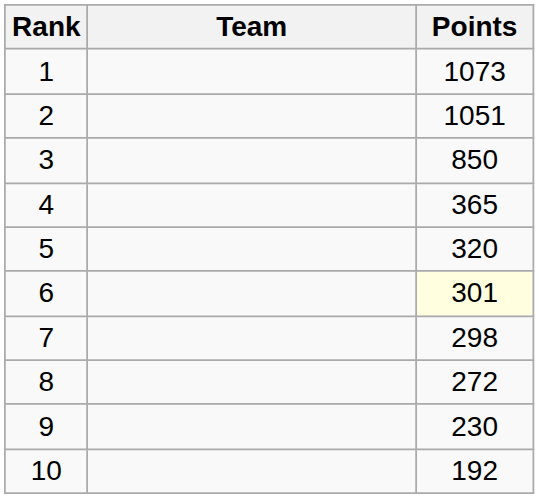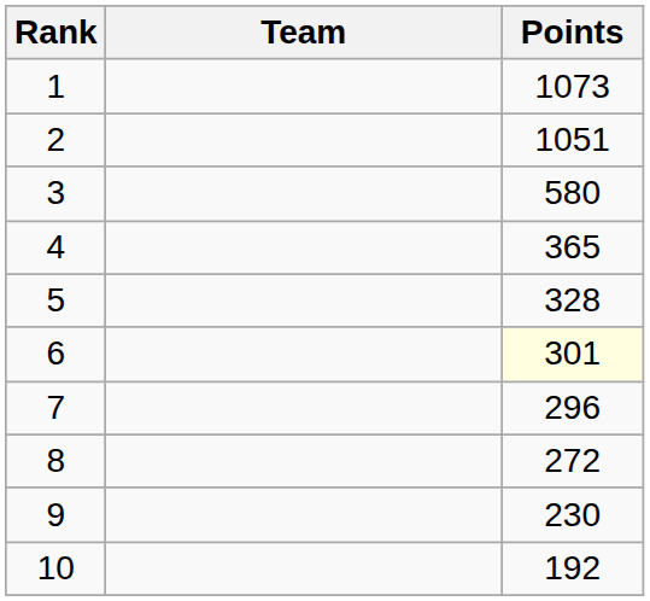3 | Points: 850 -> 580
5 | Points: 320 -> 328
7 | Points: 298 -> 296
